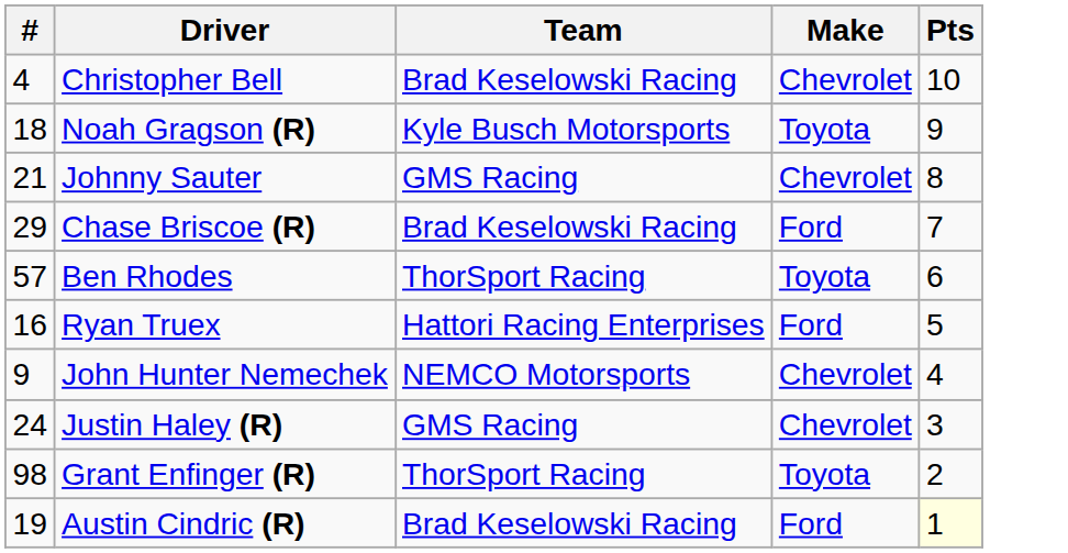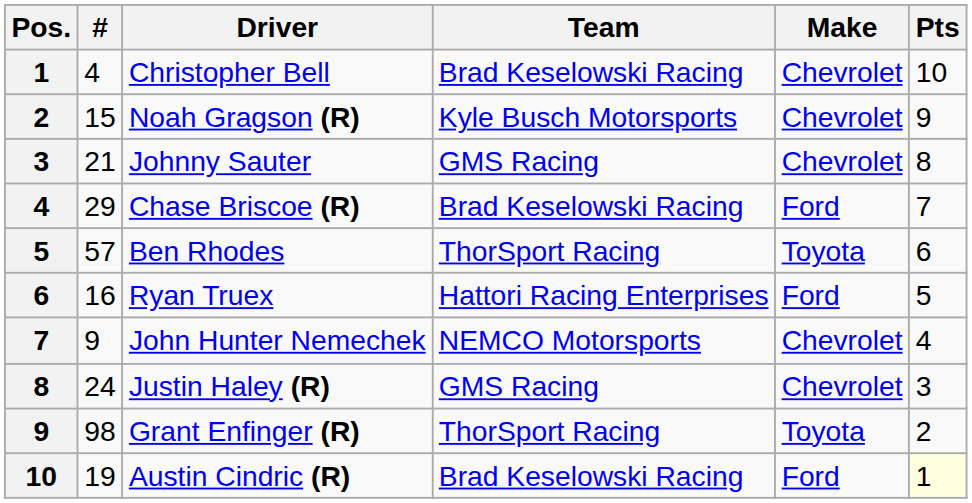+ column: Pos. | 1 | 2 | 3 | 4 | 5 | 6 | 7 | 8 | 9 | 10
Noah Gragson (R) | #: 18 -> 15
Noah Gragson (R) | Make: Toyota -> Chevrolet
